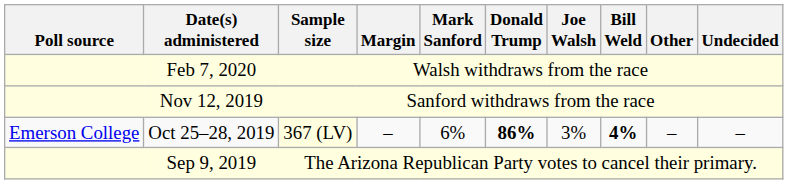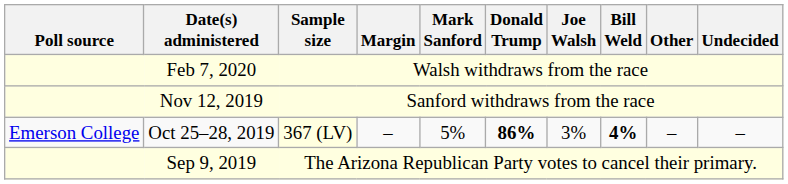Oct 25–28, 2019 | Mark Sanford: 6% -> 5%
